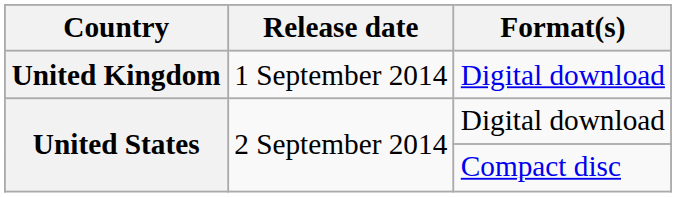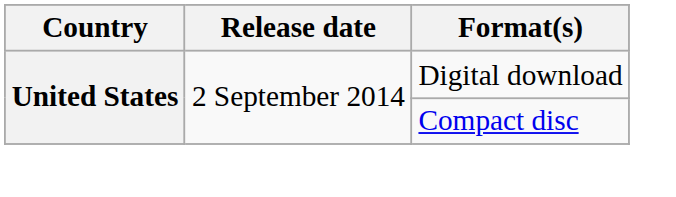- row: United Kingdom | 1 September 2014 | Digital download
